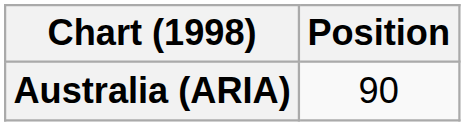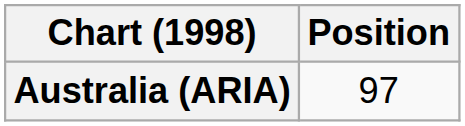Australia (ARIA) | Position: 90 -> 97
